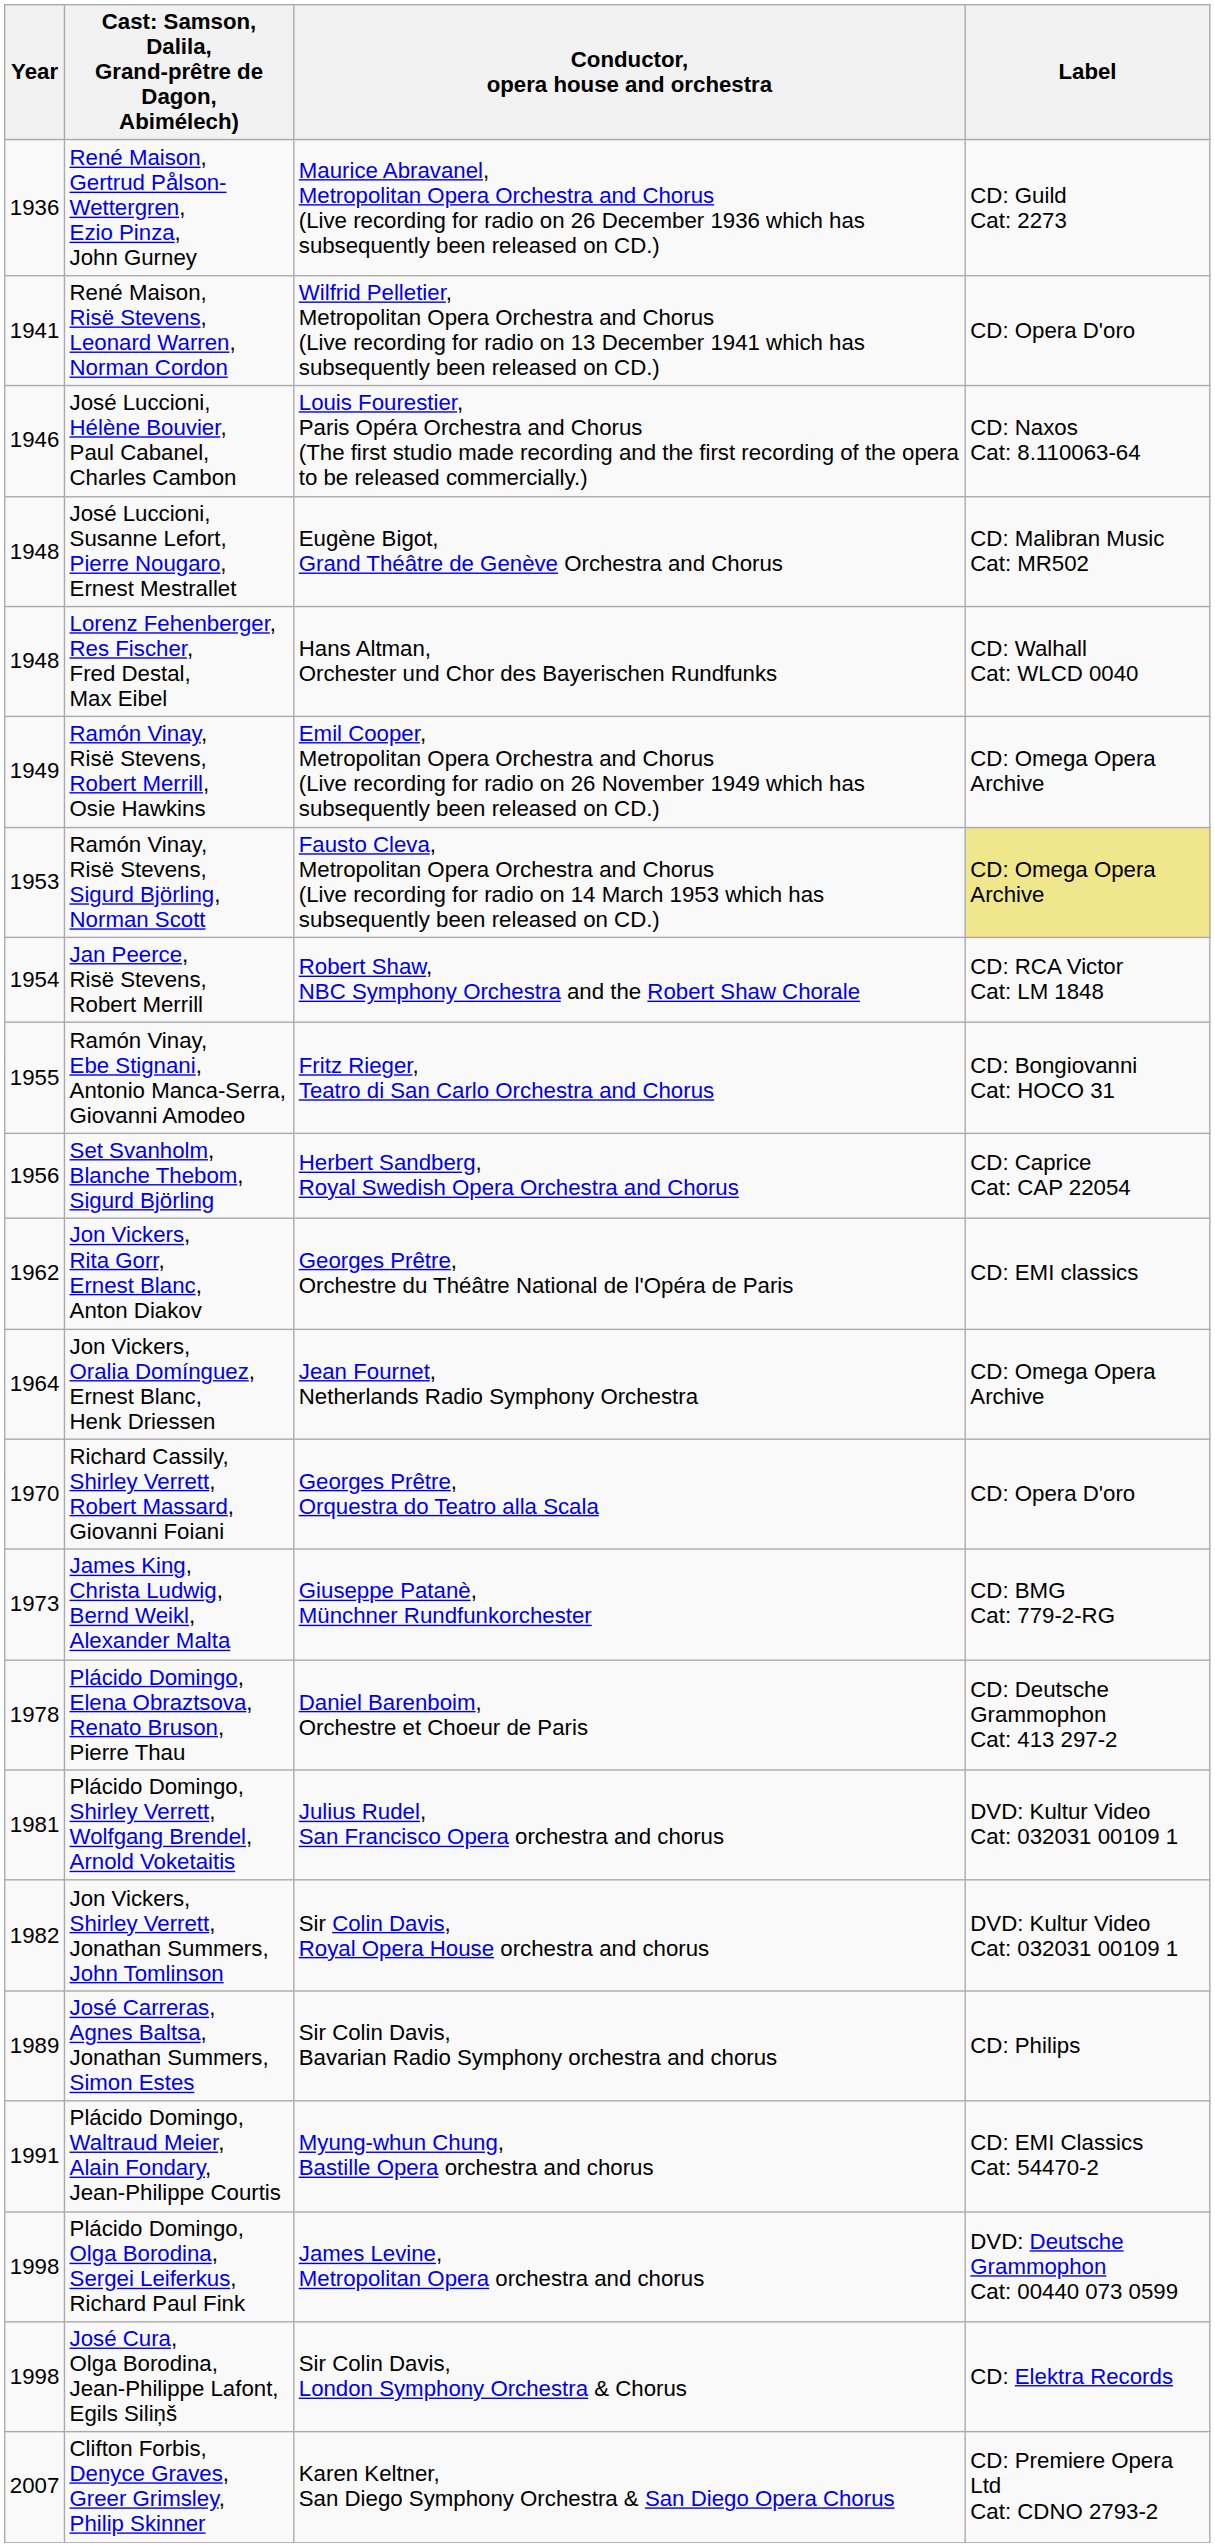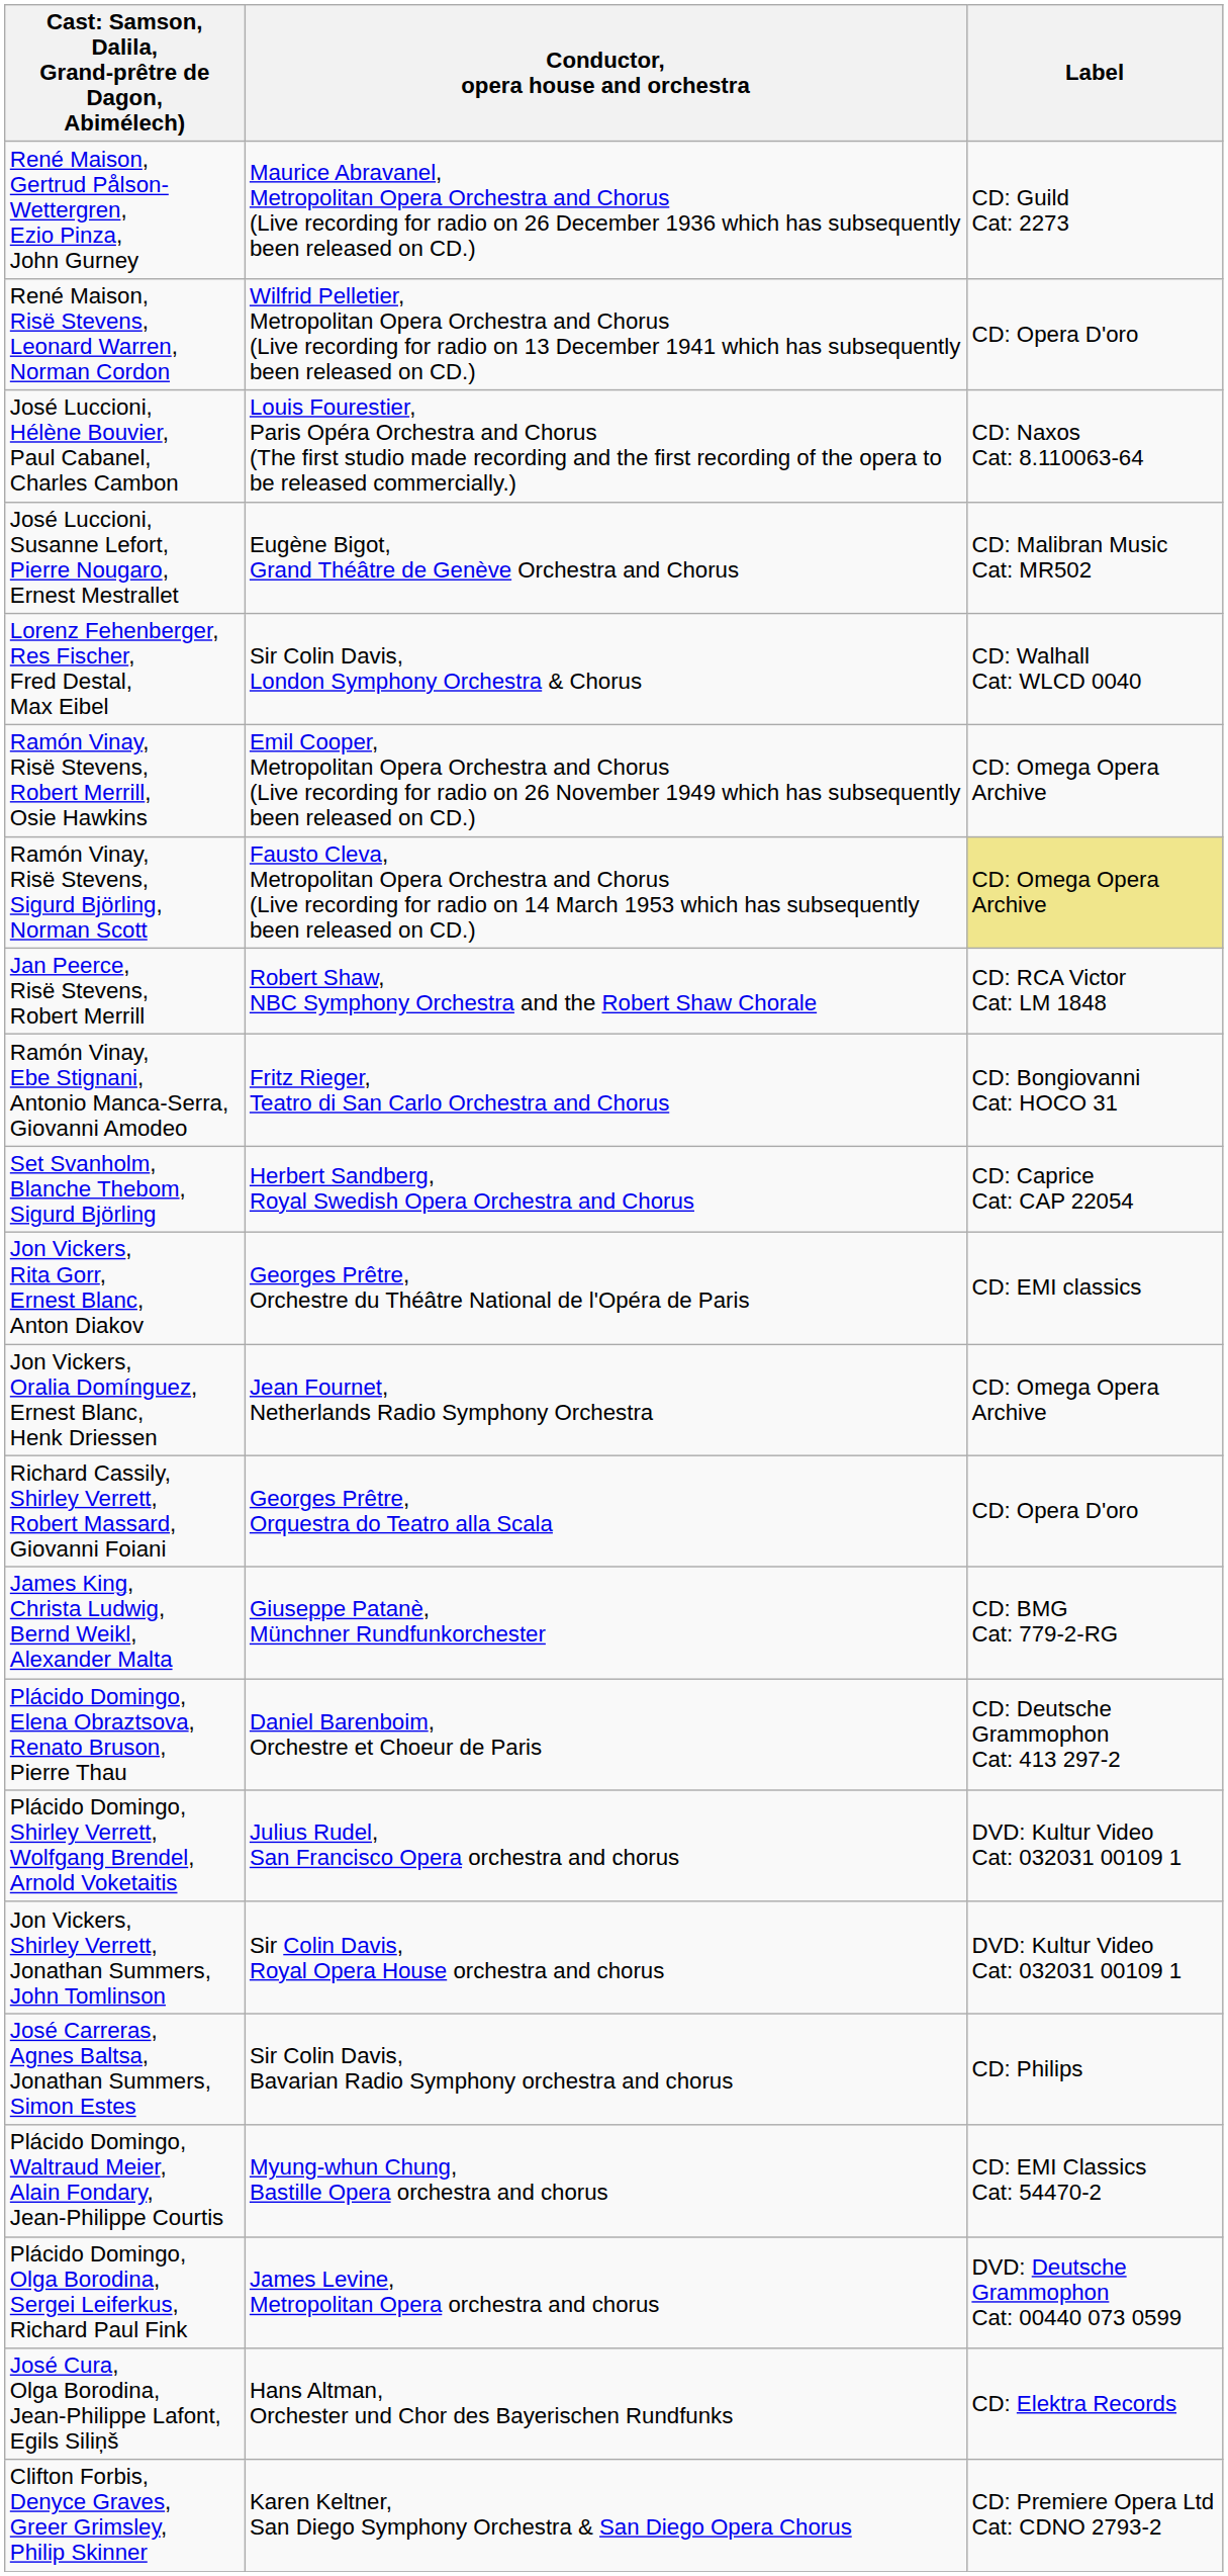- column: Year | 1936 | 1941 | 1946 | 1948 | 1948 | 1949 | 1953 | 1954 | 1955 | 1956 | 1962 | 1964 | 1970 | 1973 | 1978 | 1981 | 1982 | 1989 | 1991 | 1998 | 1998 | 2007
Lorenz Fehenberger, Res Fischer, Fred Destal, Max Eibel | Conductor, opera house and orchestra: Hans Altman, Orchester und Chor des Bayerischen Rundfunks -> Sir Colin Davis, London Symphony Orchestra & Chorus
José Cura, Olga Borodina, Jean-Philippe Lafont, Egils Siliņš | Conductor, opera house and orchestra: Sir Colin Davis, London Symphony Orchestra & Chorus -> Hans Altman, Orchester und Chor des Bayerischen Rundfunks
